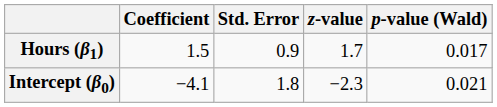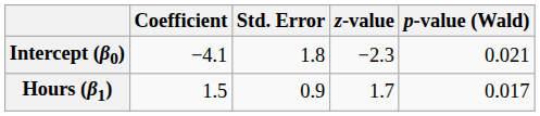rows swapped: Intercept (β0) <-> Hours (β1)
